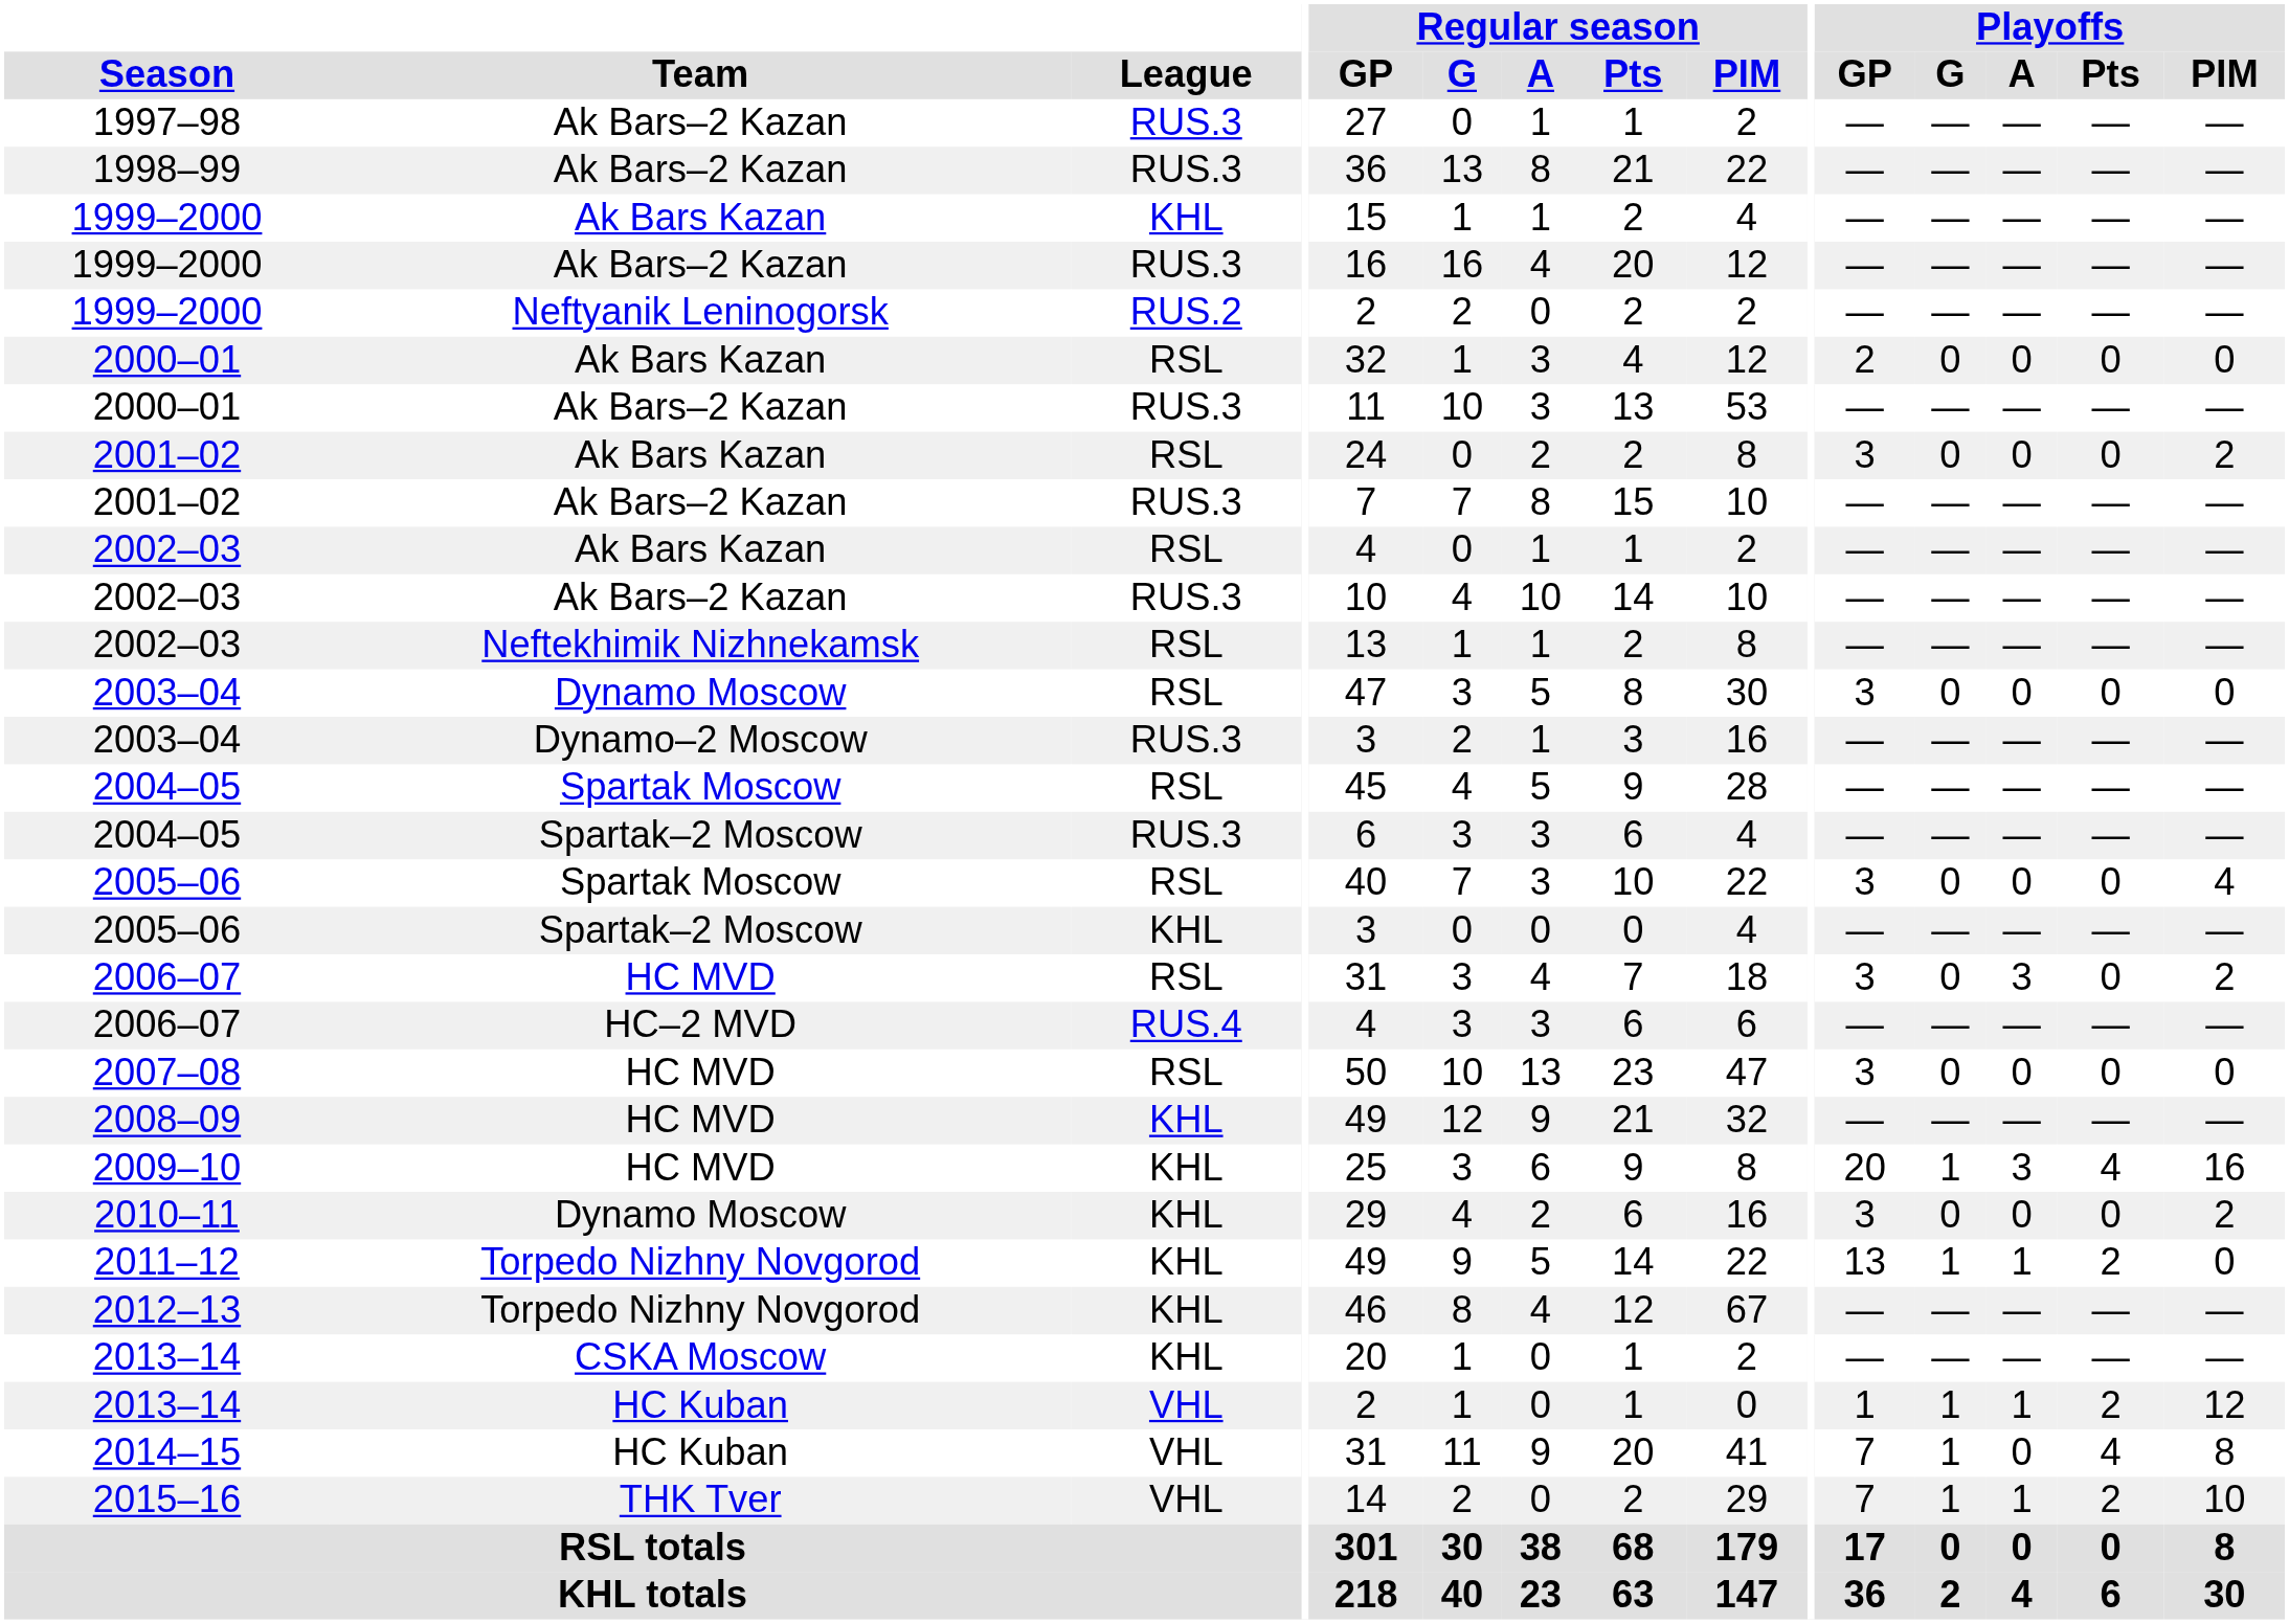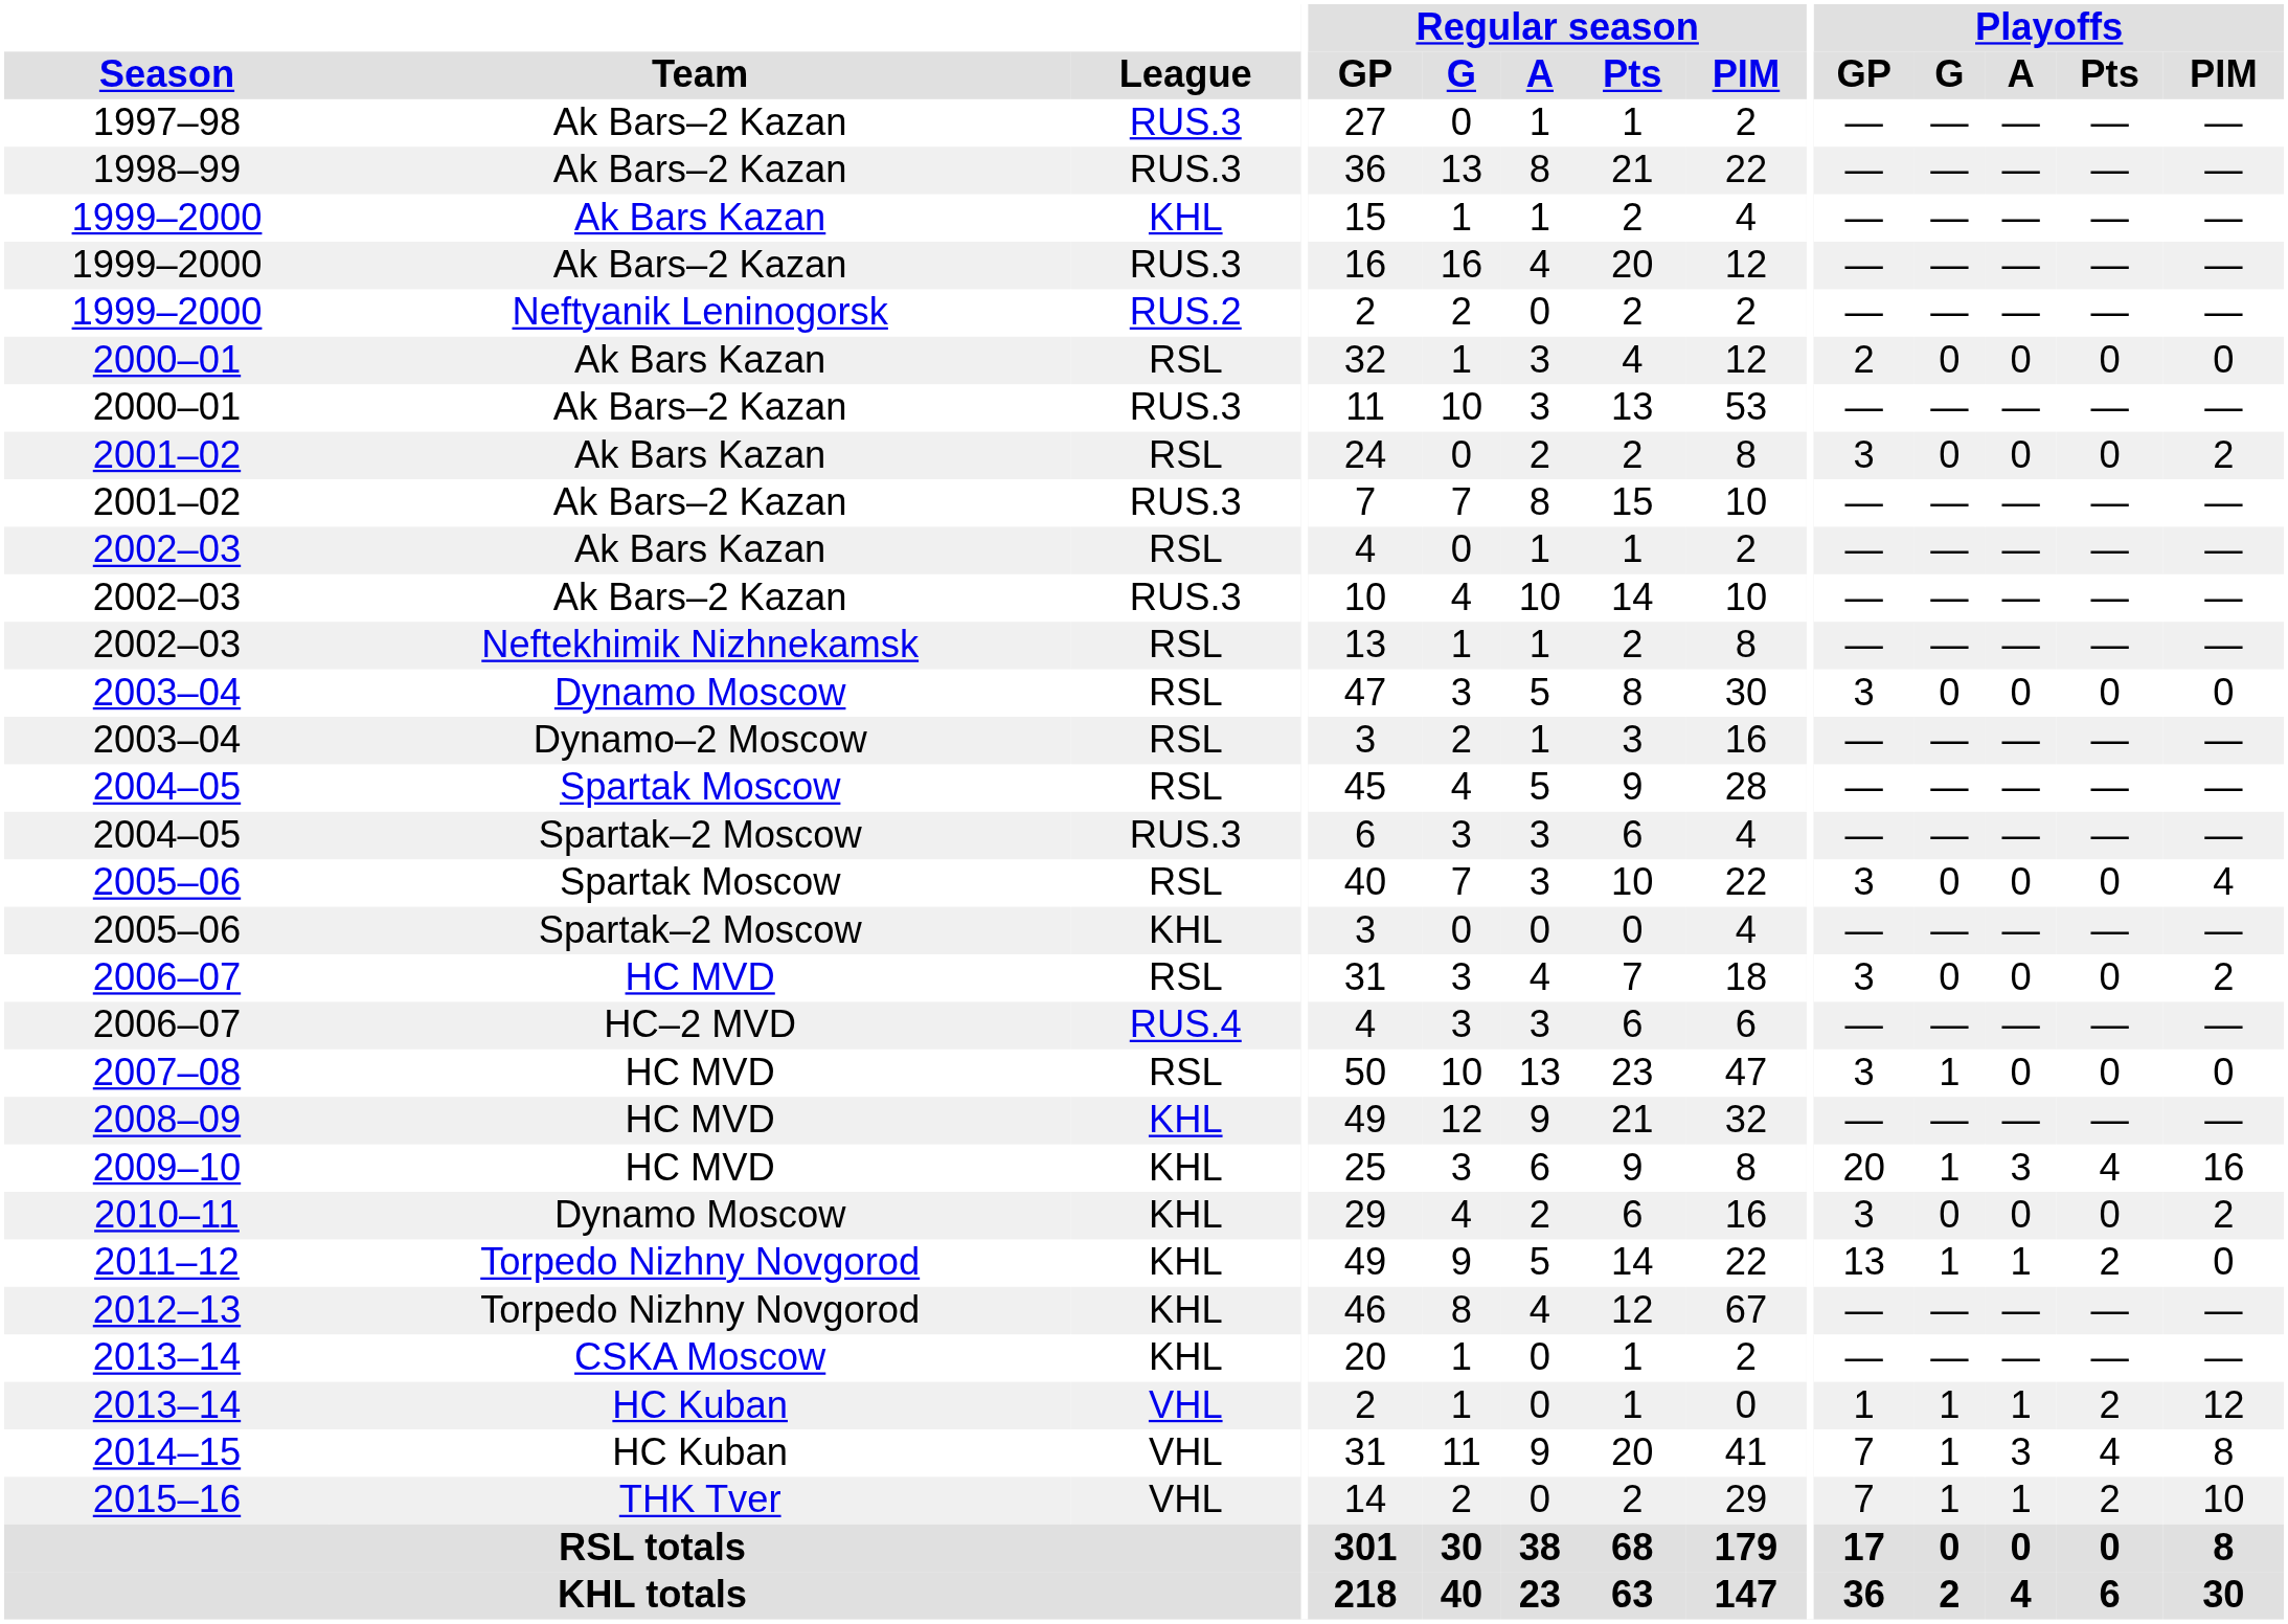2003–04 / Dynamo–2 Moscow | League: RUS.3 -> RSL
2006–07 / HC MVD | Playoffs / A: 3 -> 0
2007–08 | Playoffs / G: 0 -> 1
2014–15 | Playoffs / A: 0 -> 3
